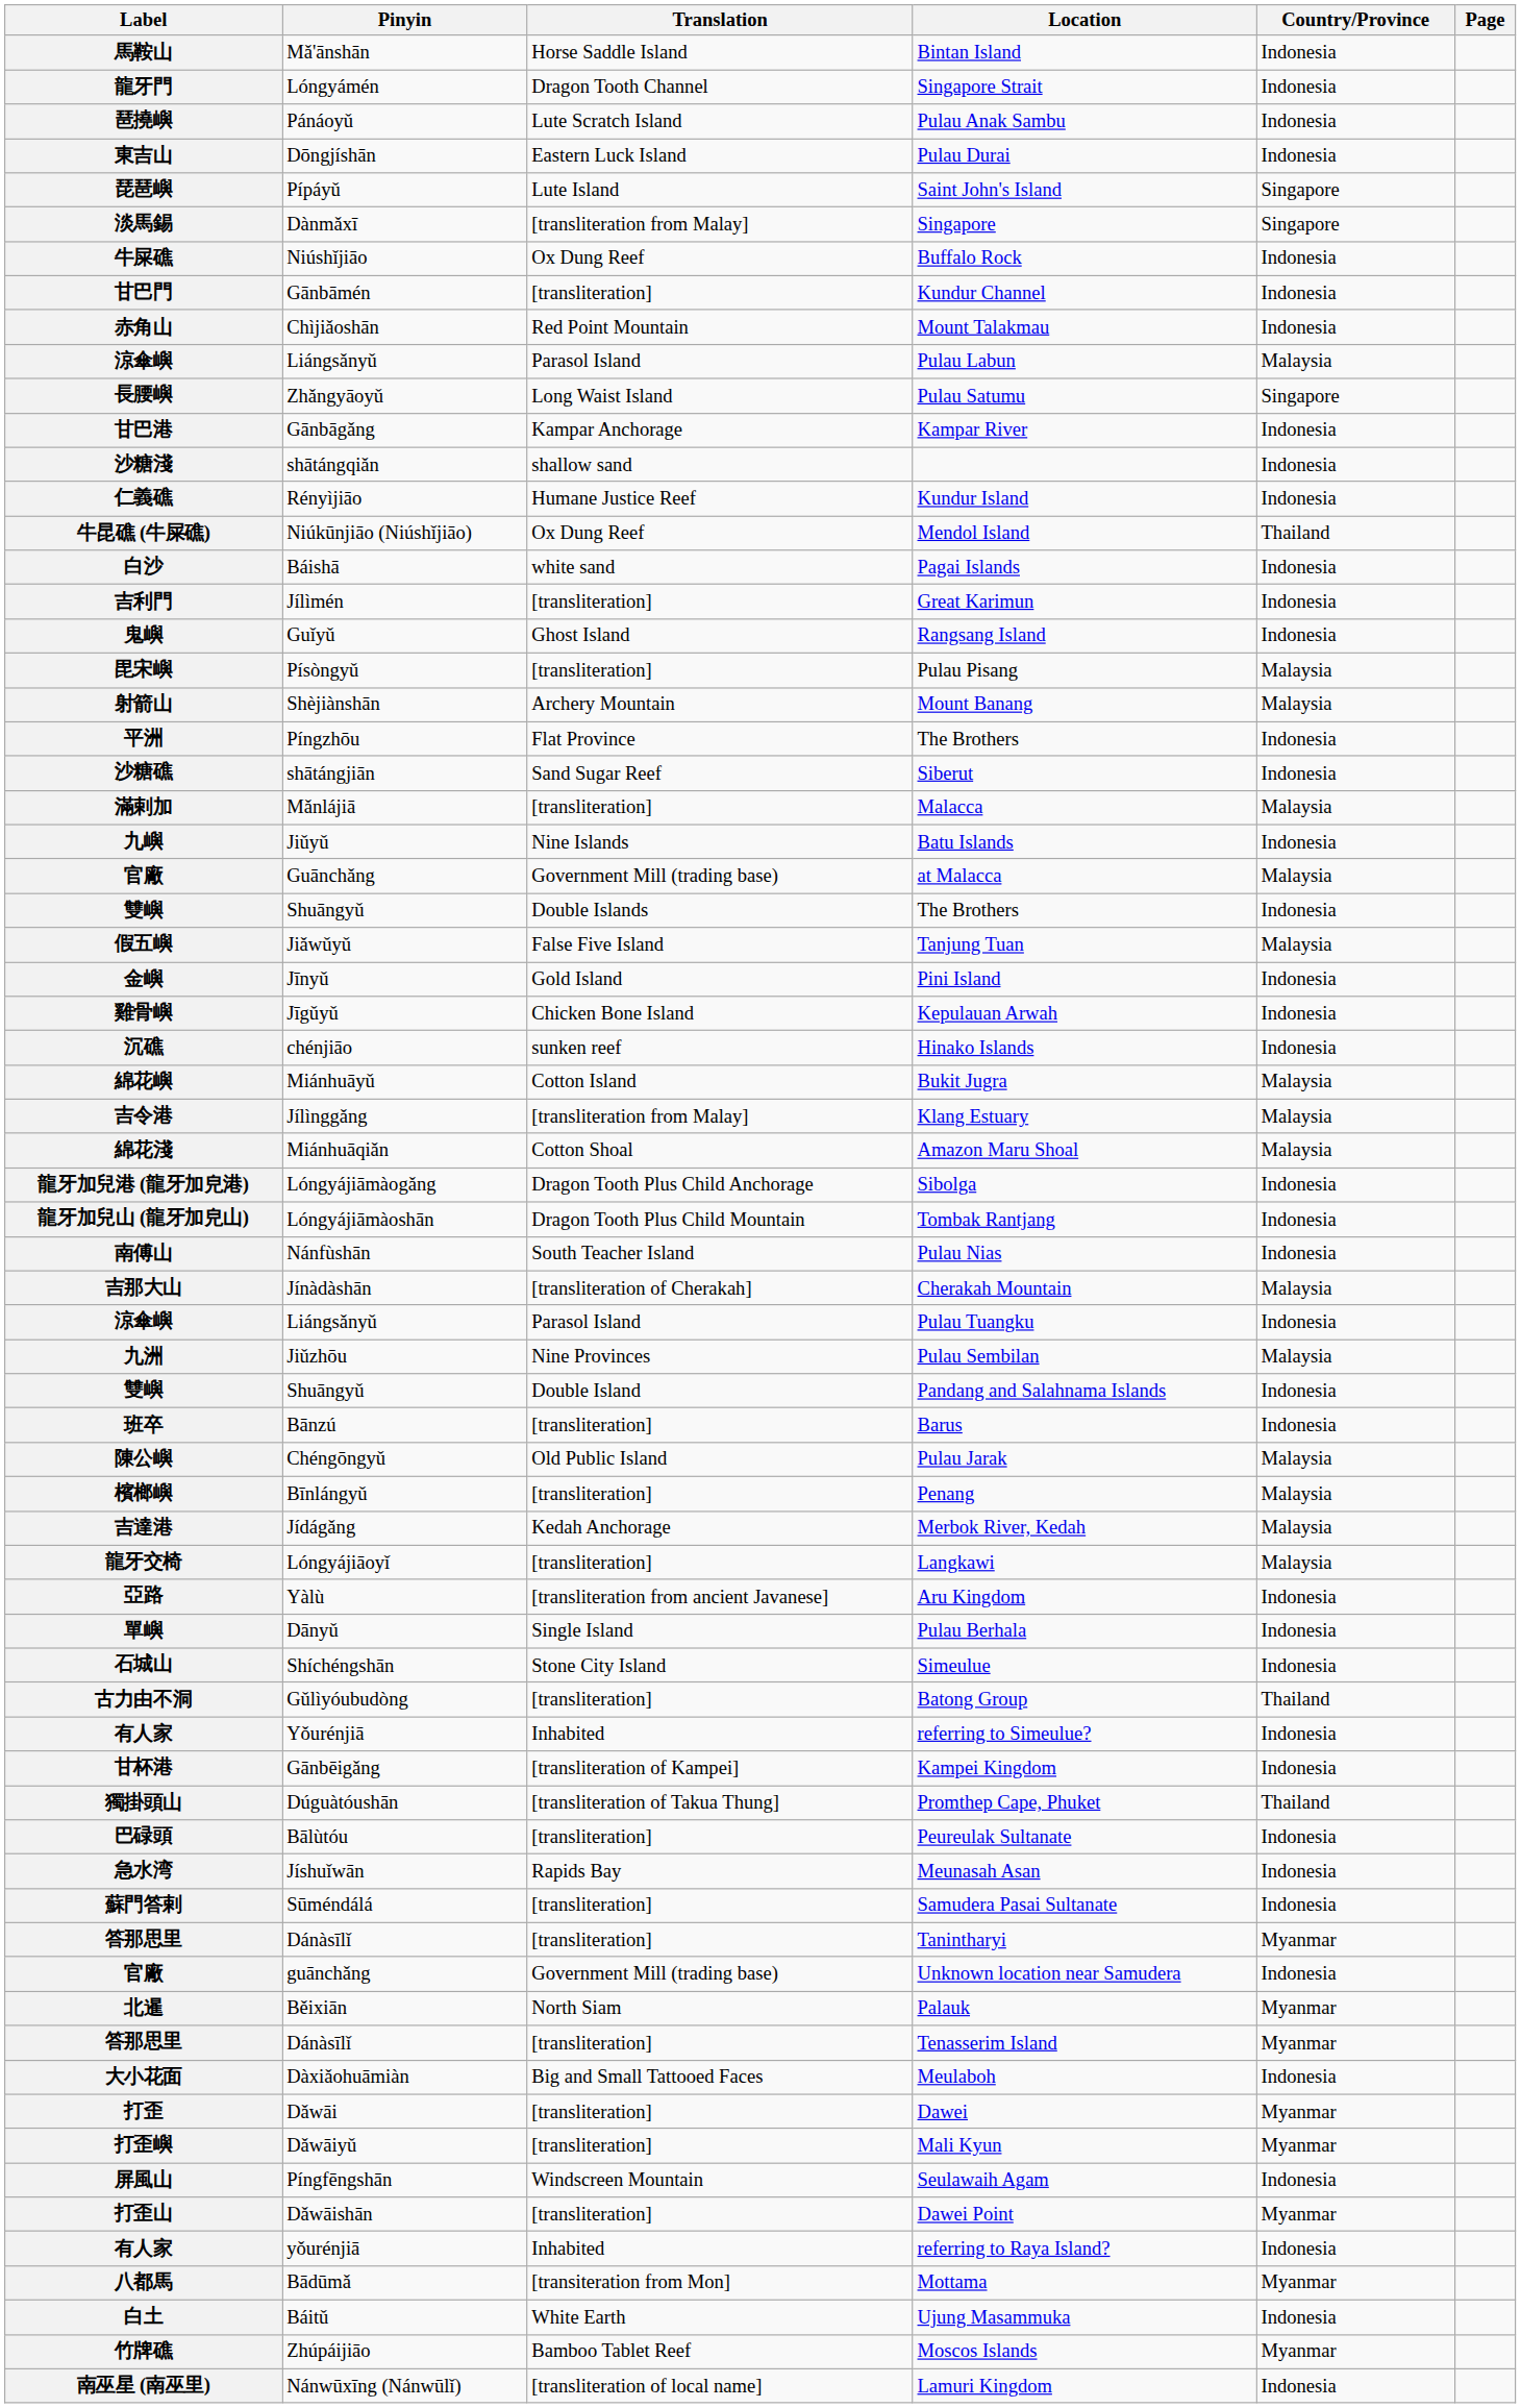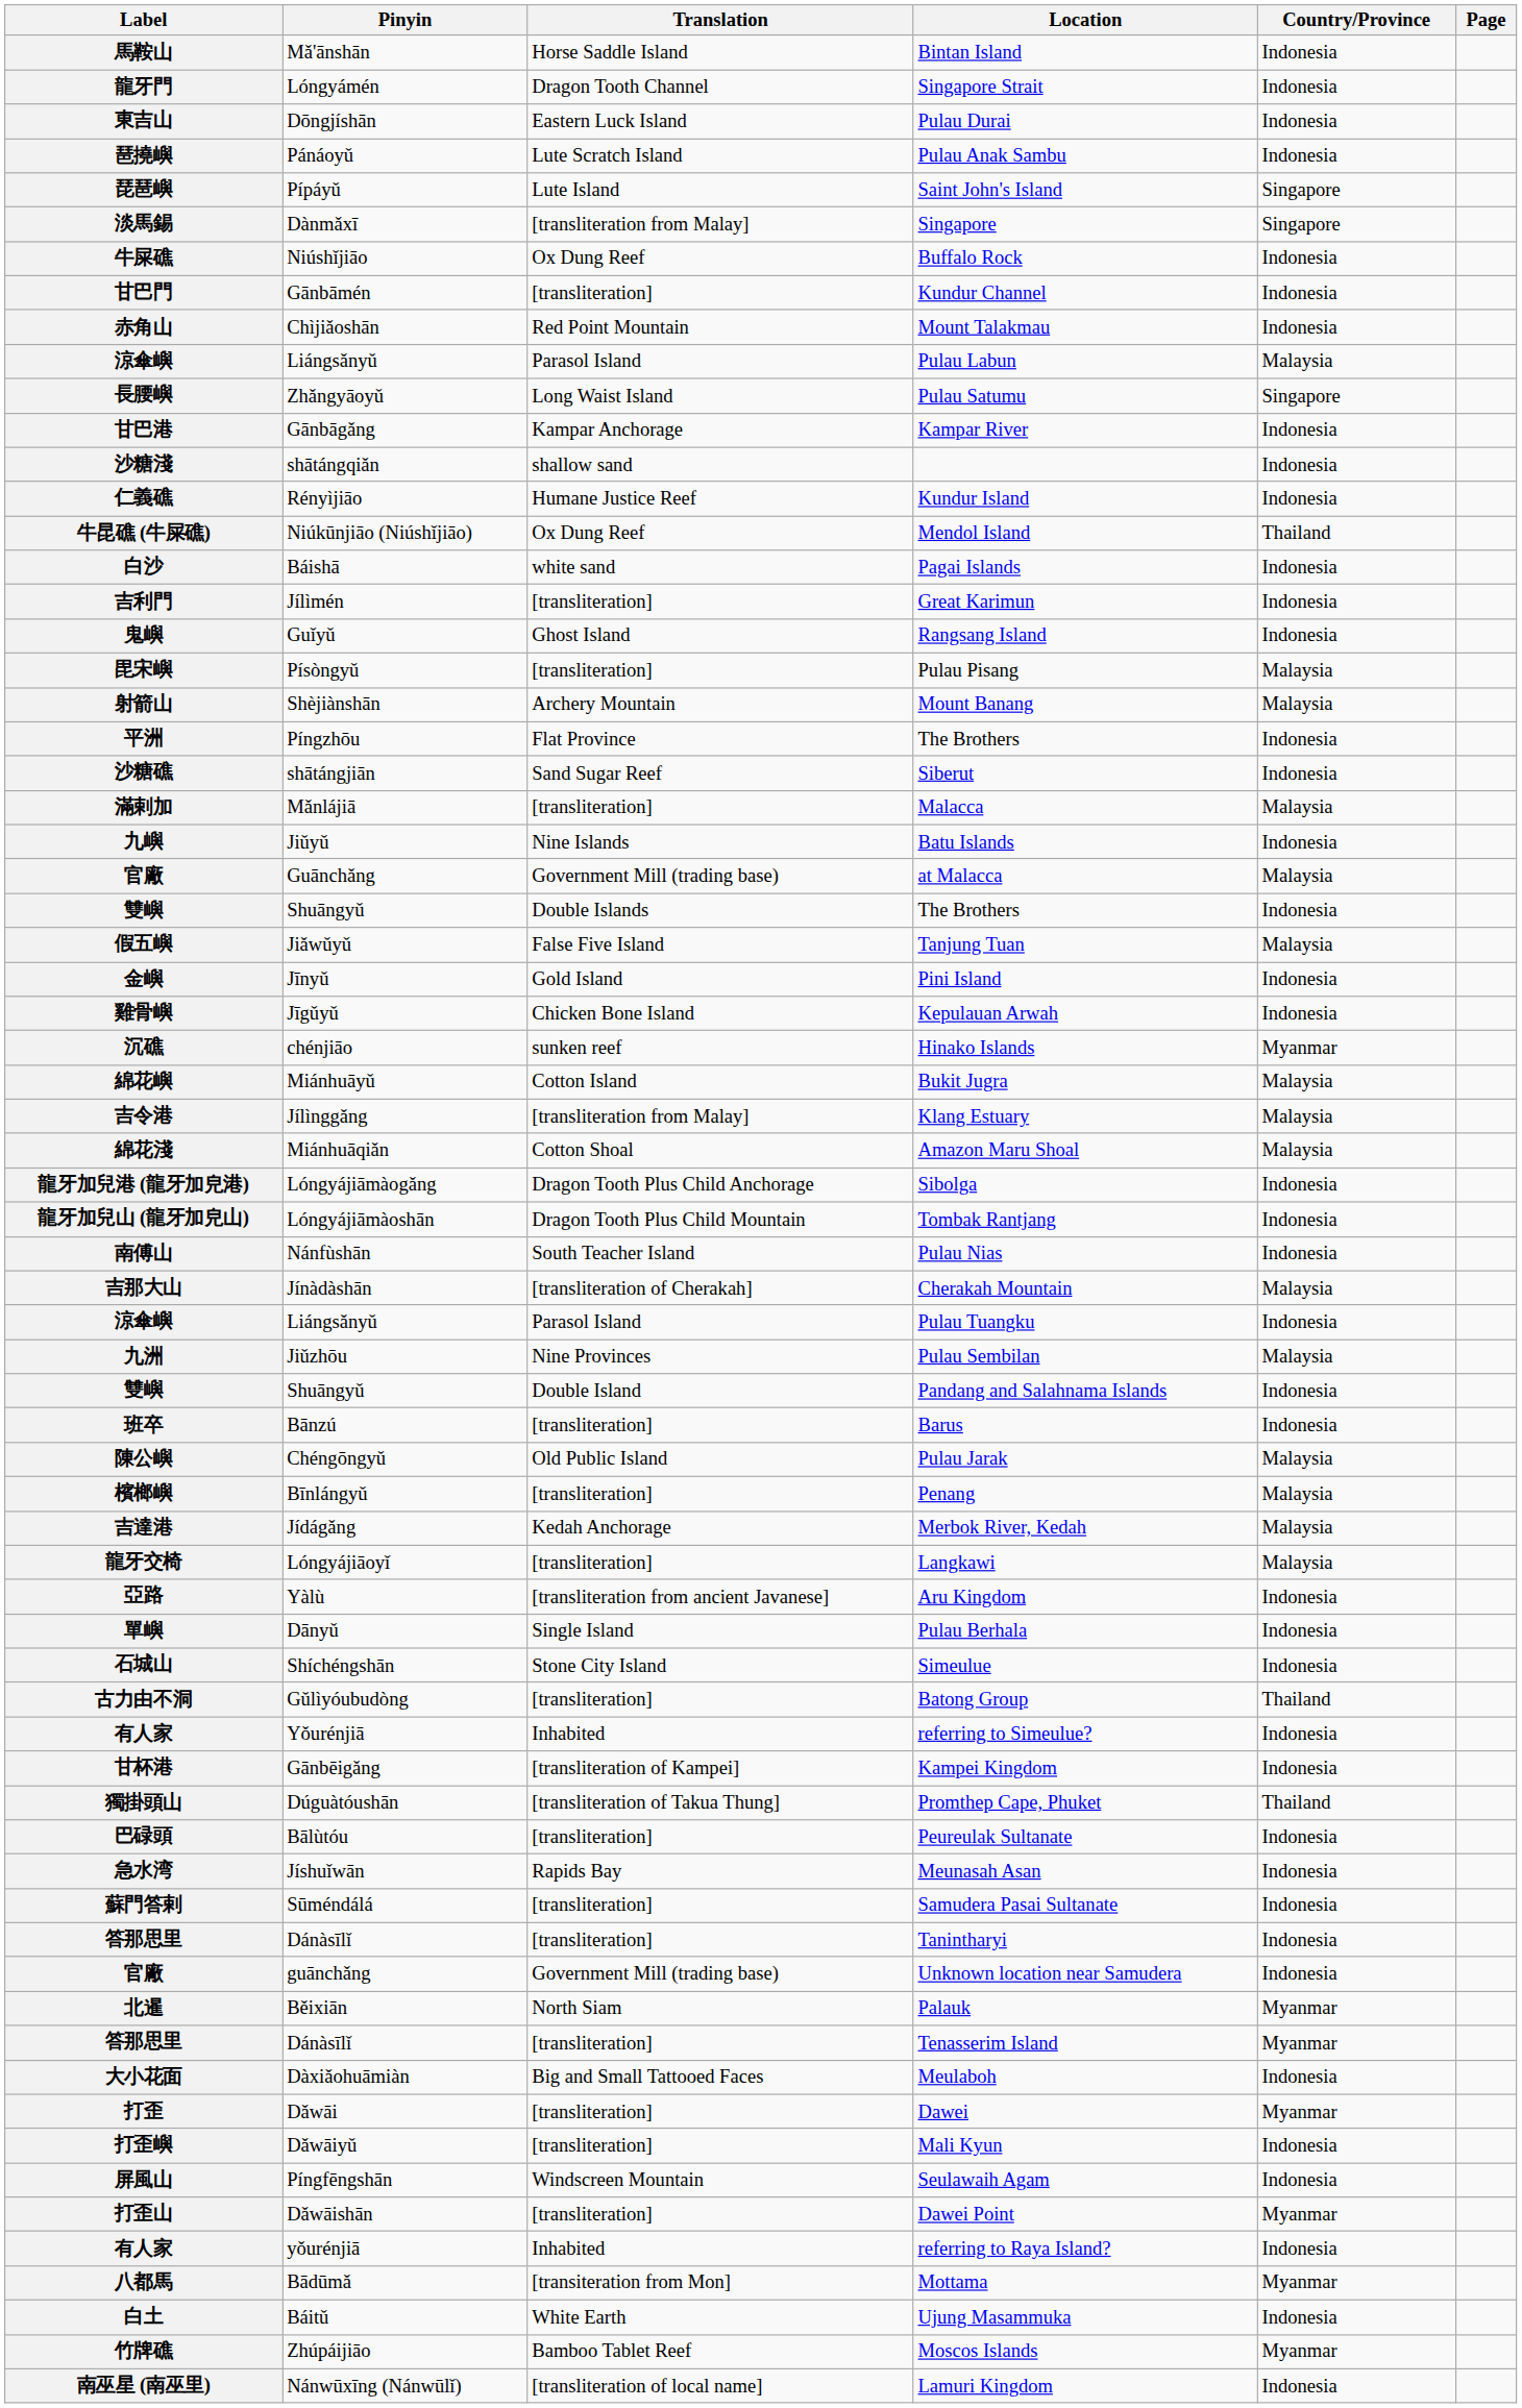rows swapped: 琶撓嶼 <-> 東吉山
沉礁 | Country/Province: Indonesia -> Myanmar
答那思里 / Tanintharyi | Country/Province: Myanmar -> Indonesia
打歪嶼 | Country/Province: Myanmar -> Indonesia
